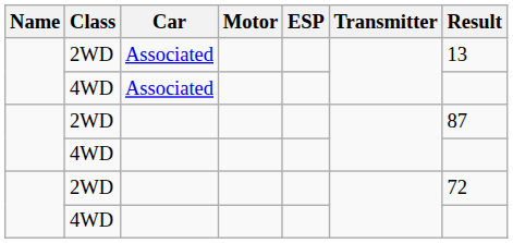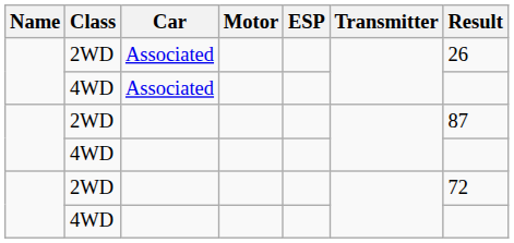2WD / Associated | Result: 13 -> 26
